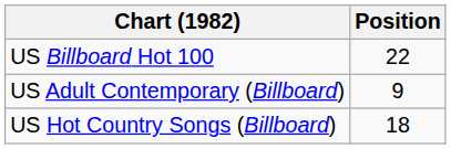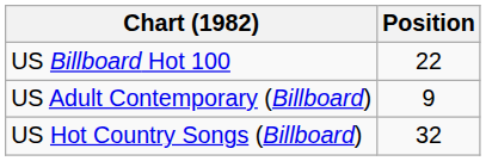US Hot Country Songs (Billboard) | Position: 18 -> 32
